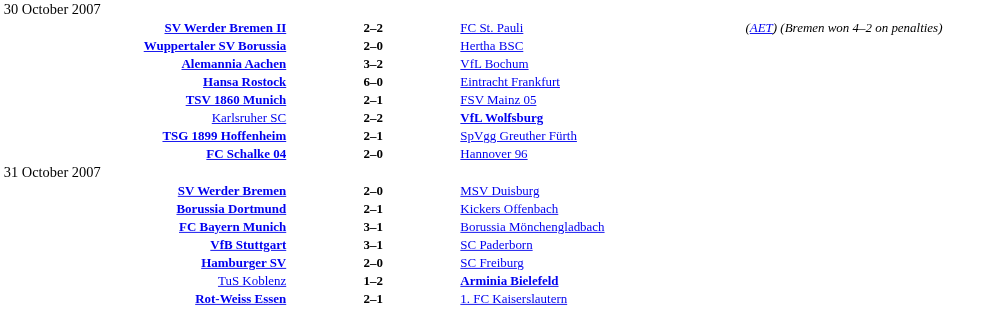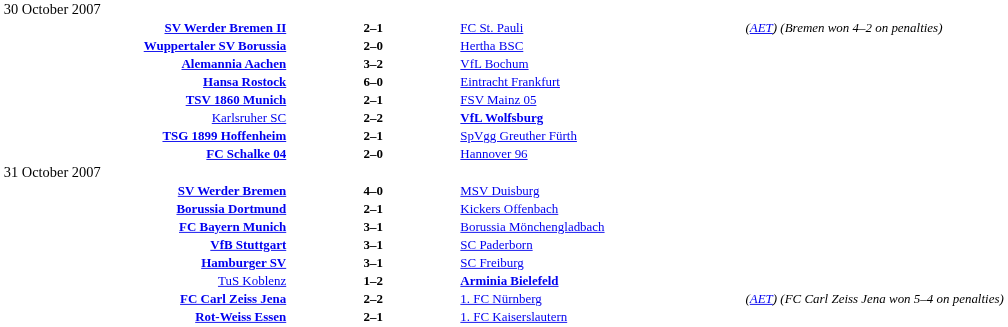SV Werder Bremen II | column 2: 2–2 -> 2–1
SV Werder Bremen | column 2: 2–0 -> 4–0
Hamburger SV | column 2: 2–0 -> 3–1
+ row: FC Carl Zeiss Jena | 2–2 | 1. FC Nürnberg | (AET) (FC Carl Zeiss Jena won 5–4 on penalties)
